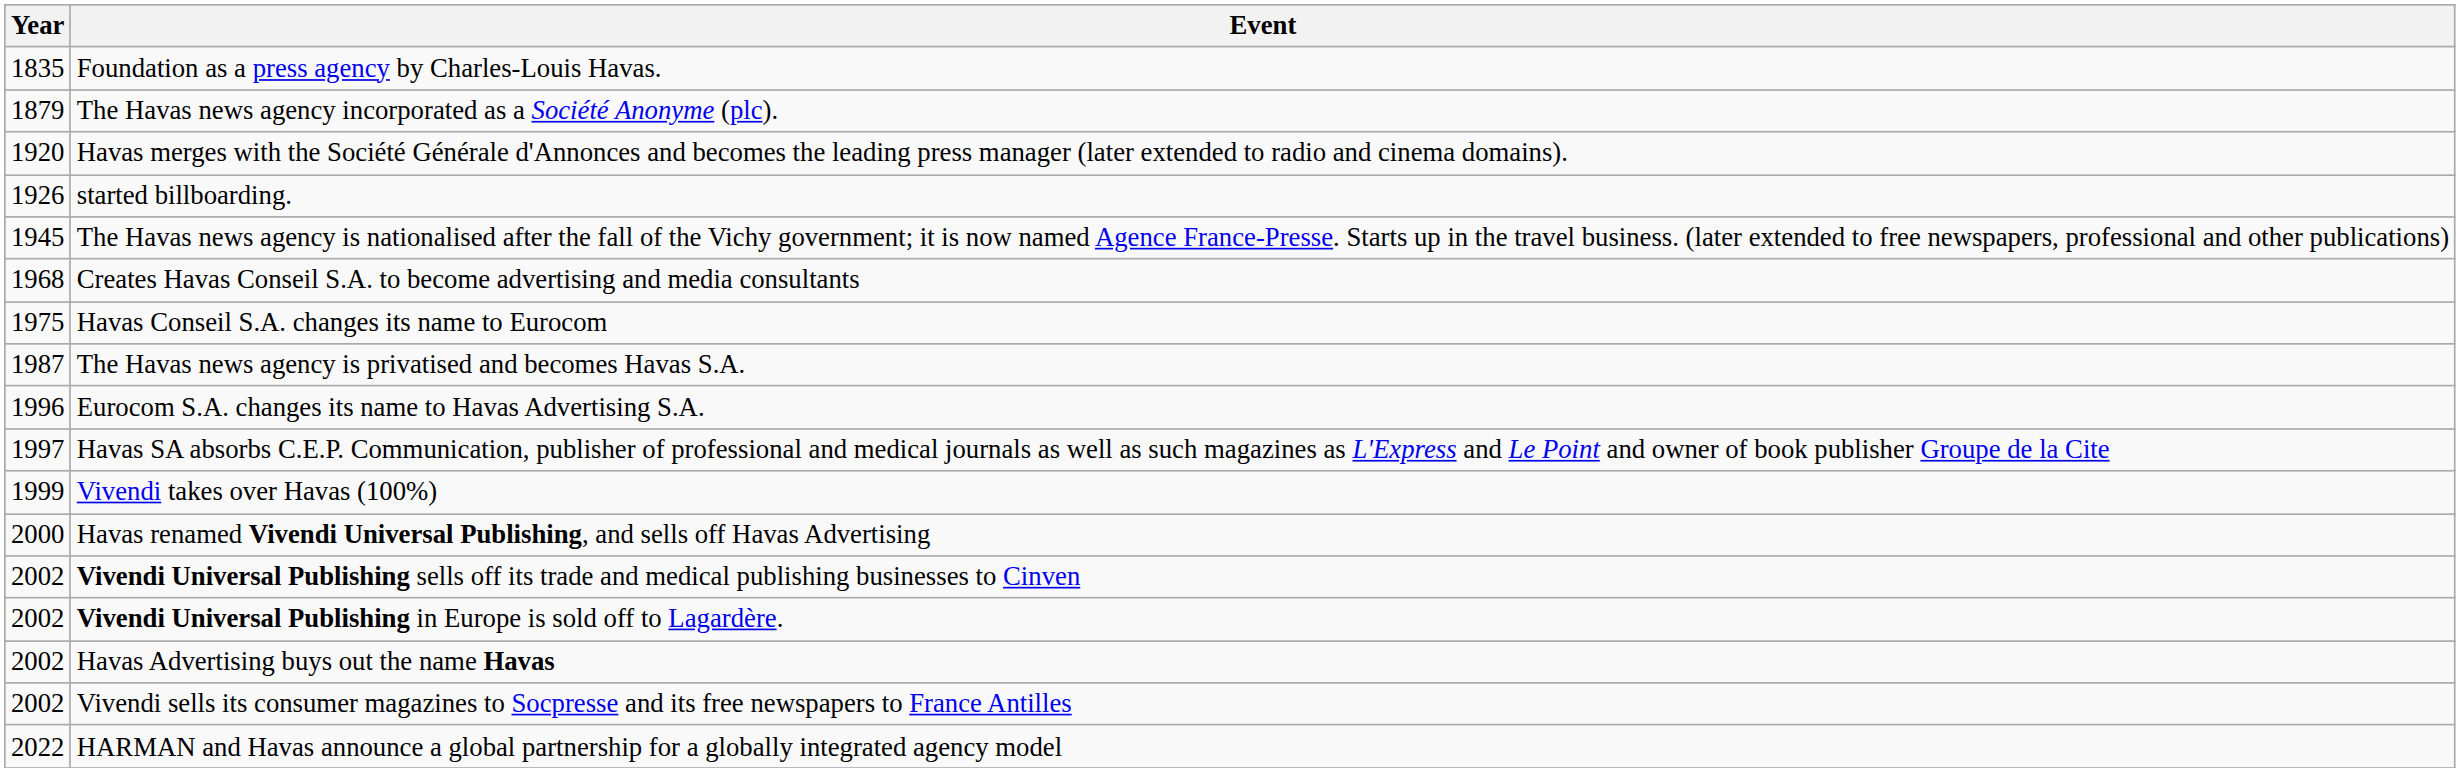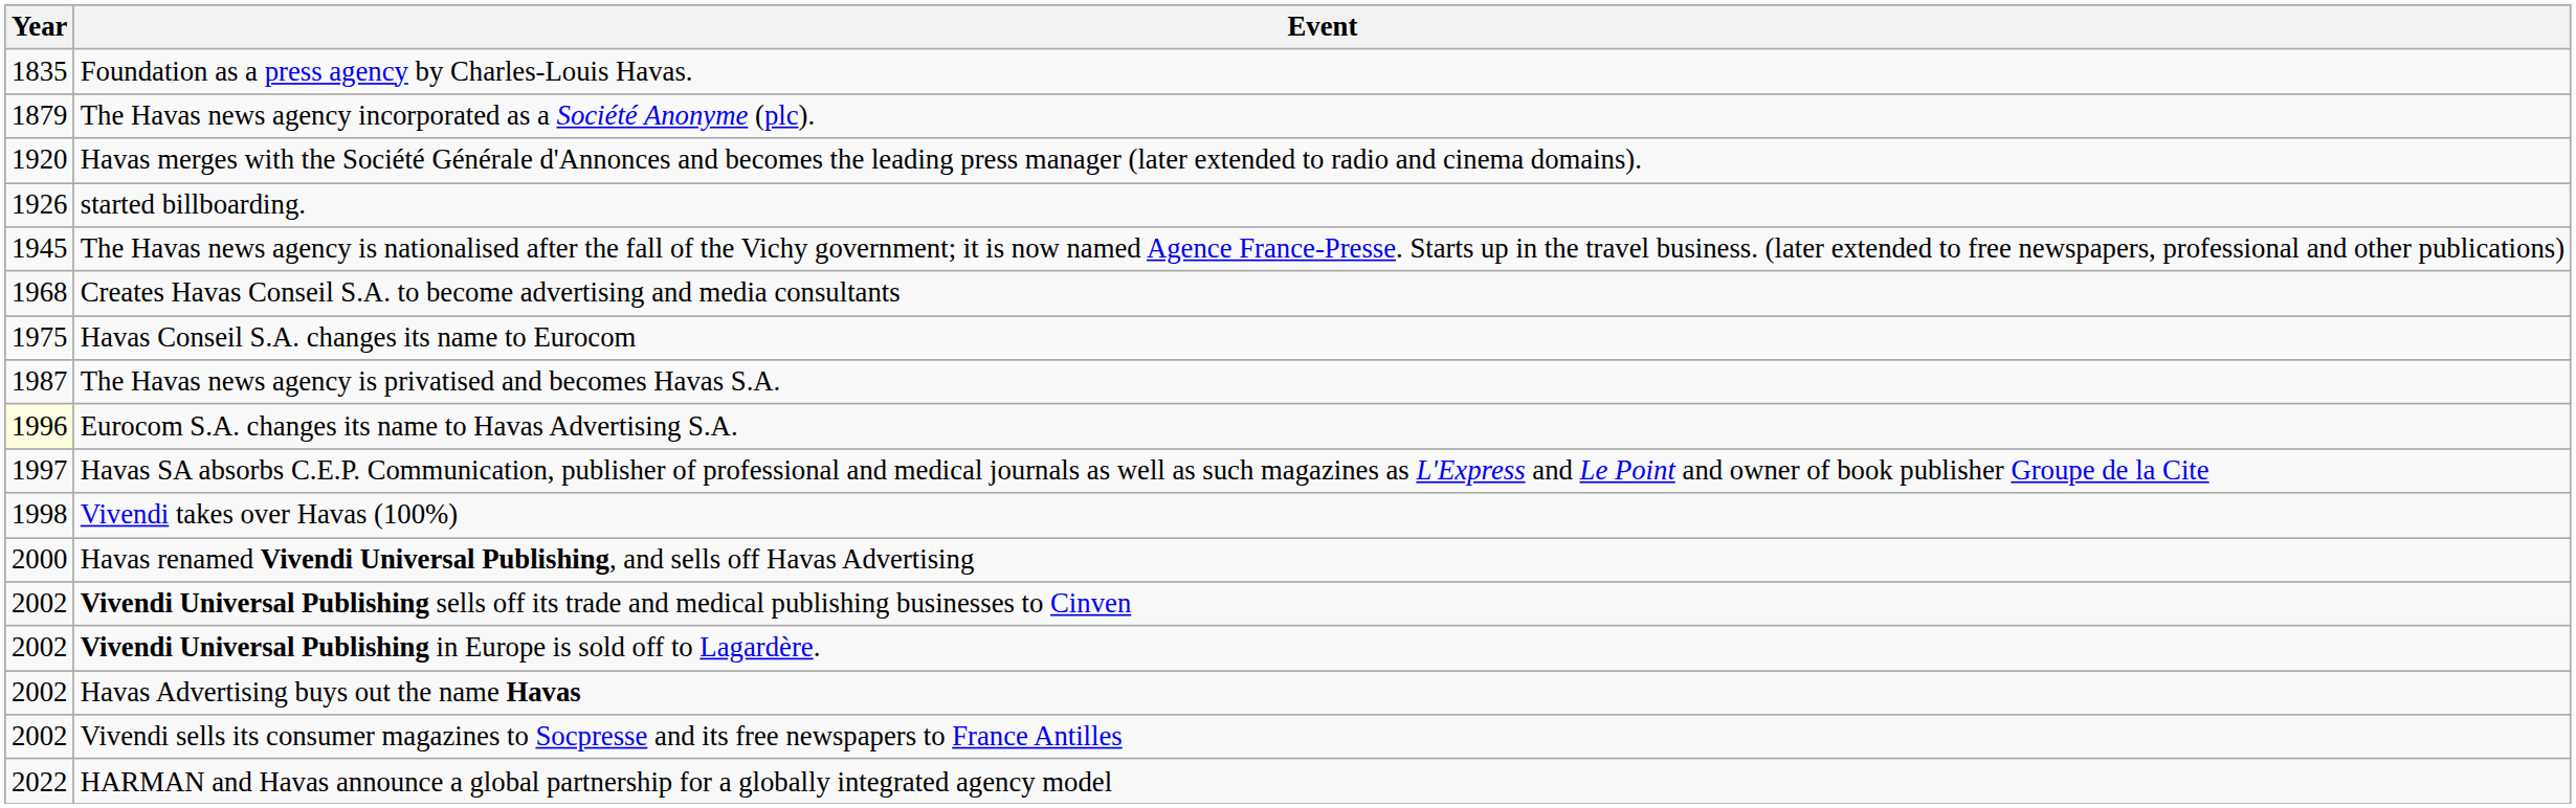Eurocom S.A. changes its name to Havas Advertising S.A. | Year: no background -> lightyellow background
Vivendi takes over Havas (100%) | Year: 1999 -> 1998
